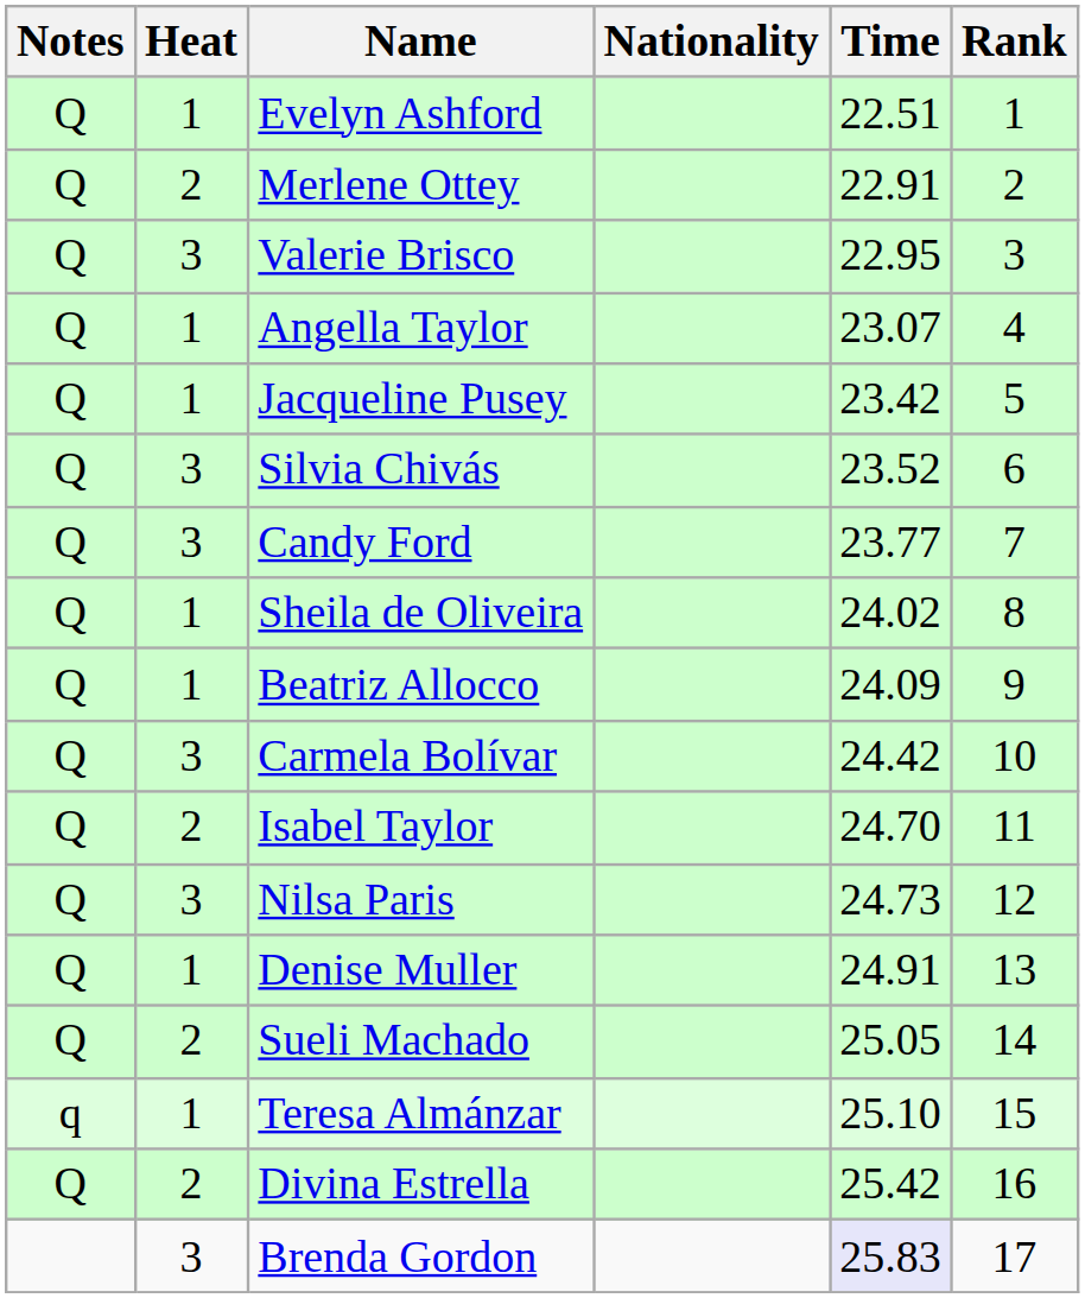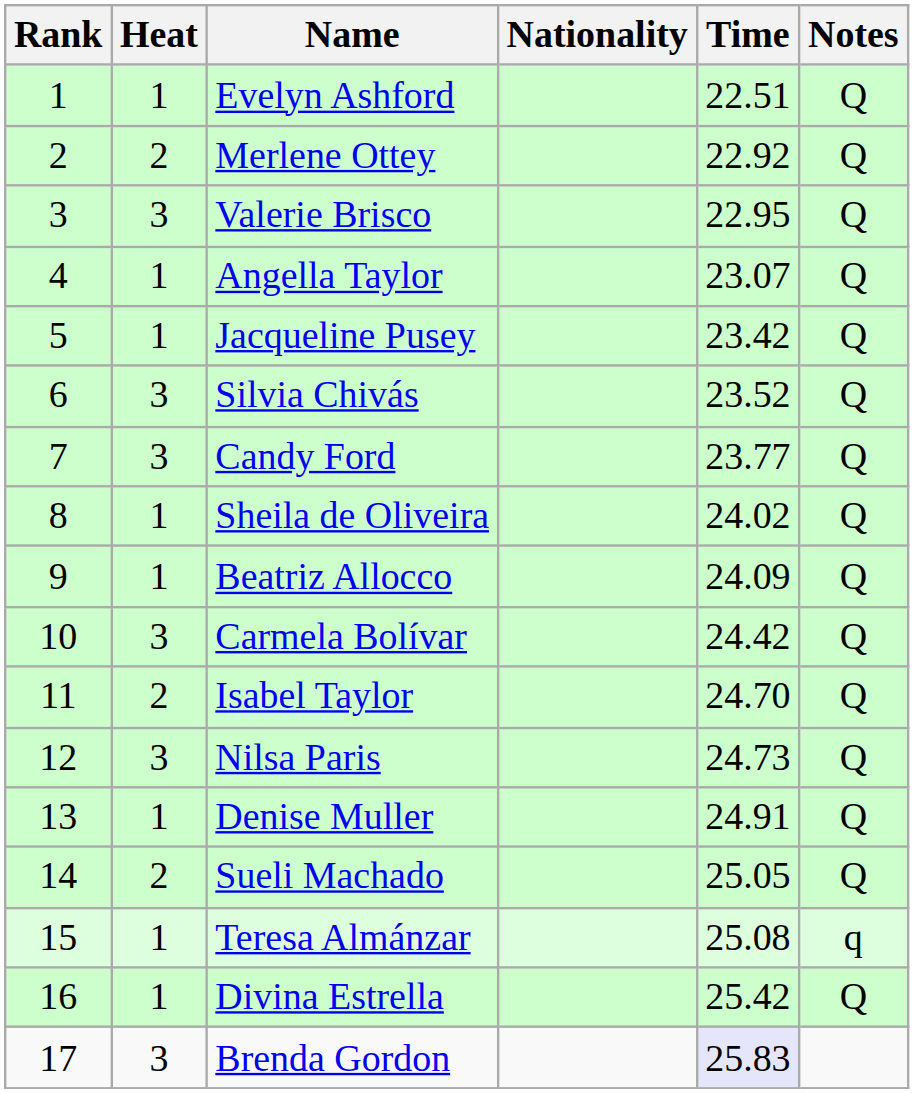columns swapped: Rank <-> Notes
Merlene Ottey | Time: 22.91 -> 22.92
Teresa Almánzar | Time: 25.10 -> 25.08
Divina Estrella | Heat: 2 -> 1
